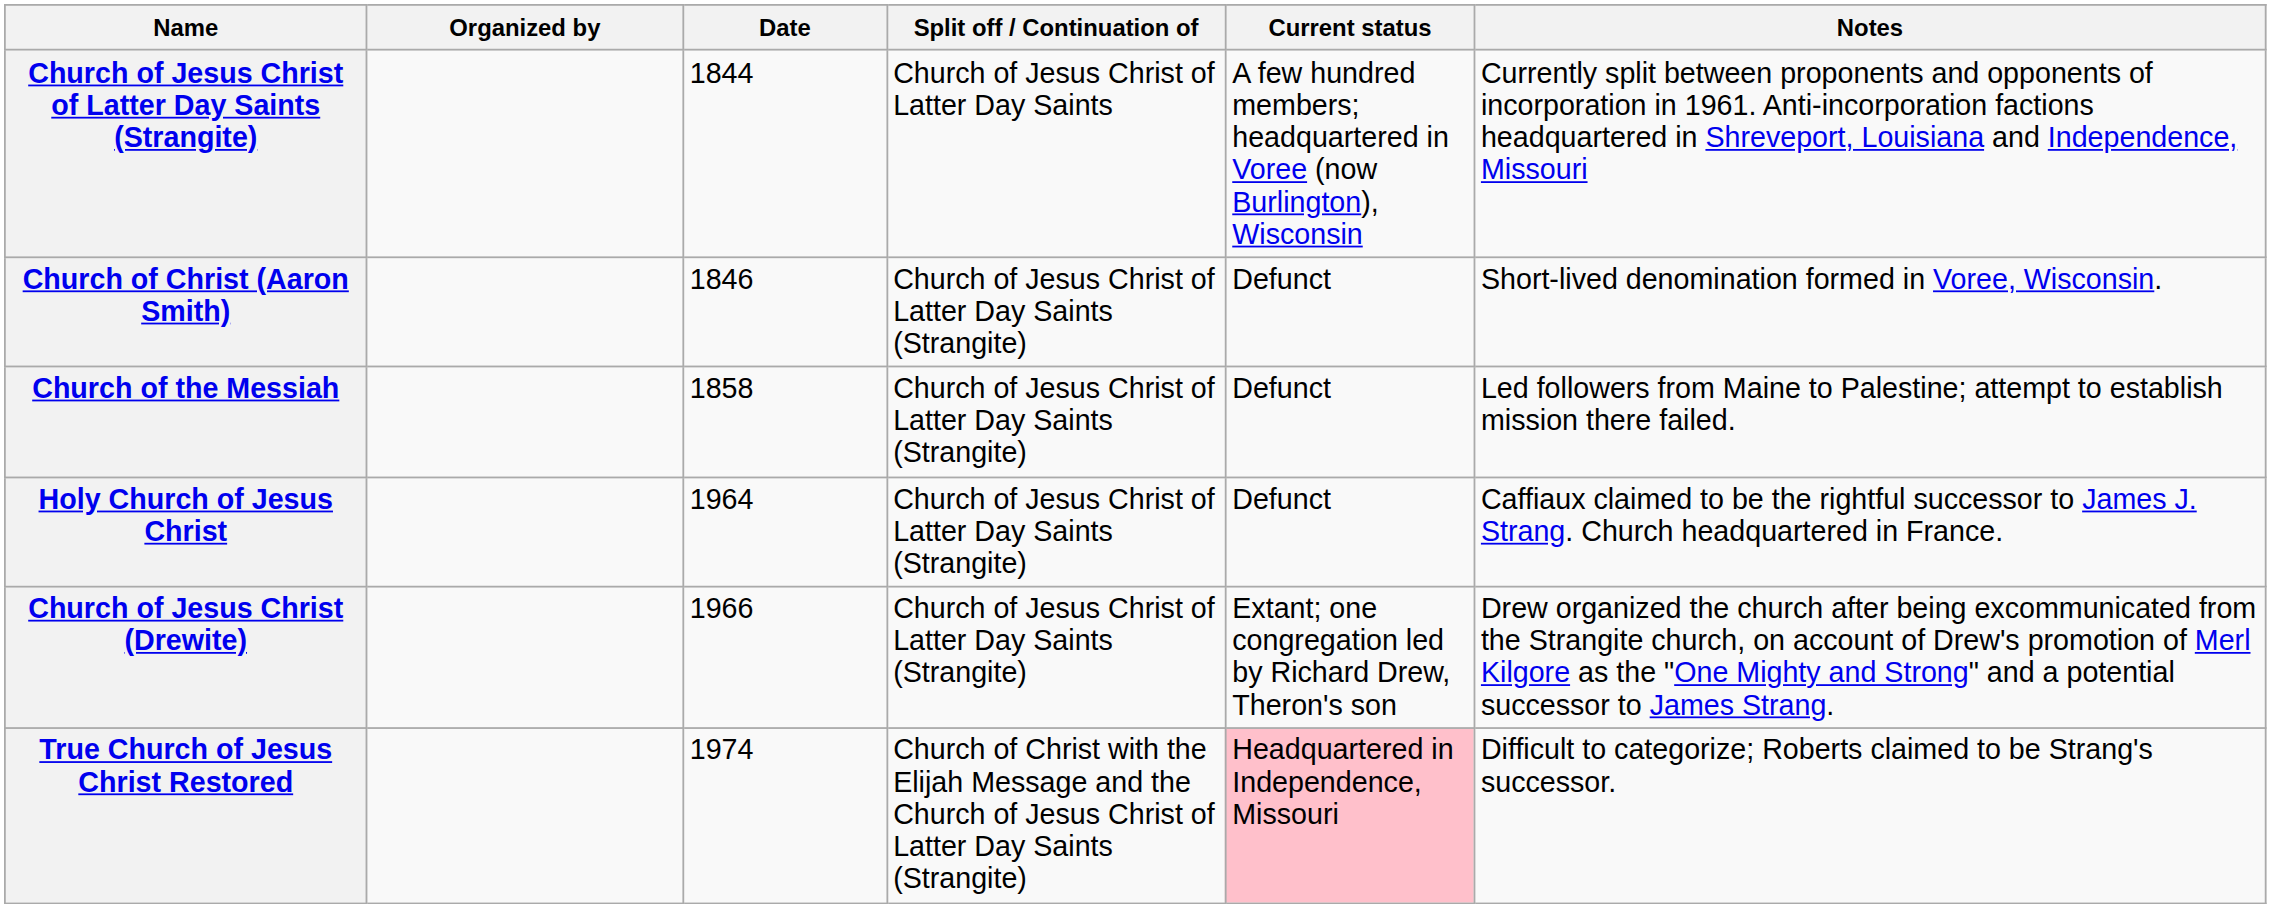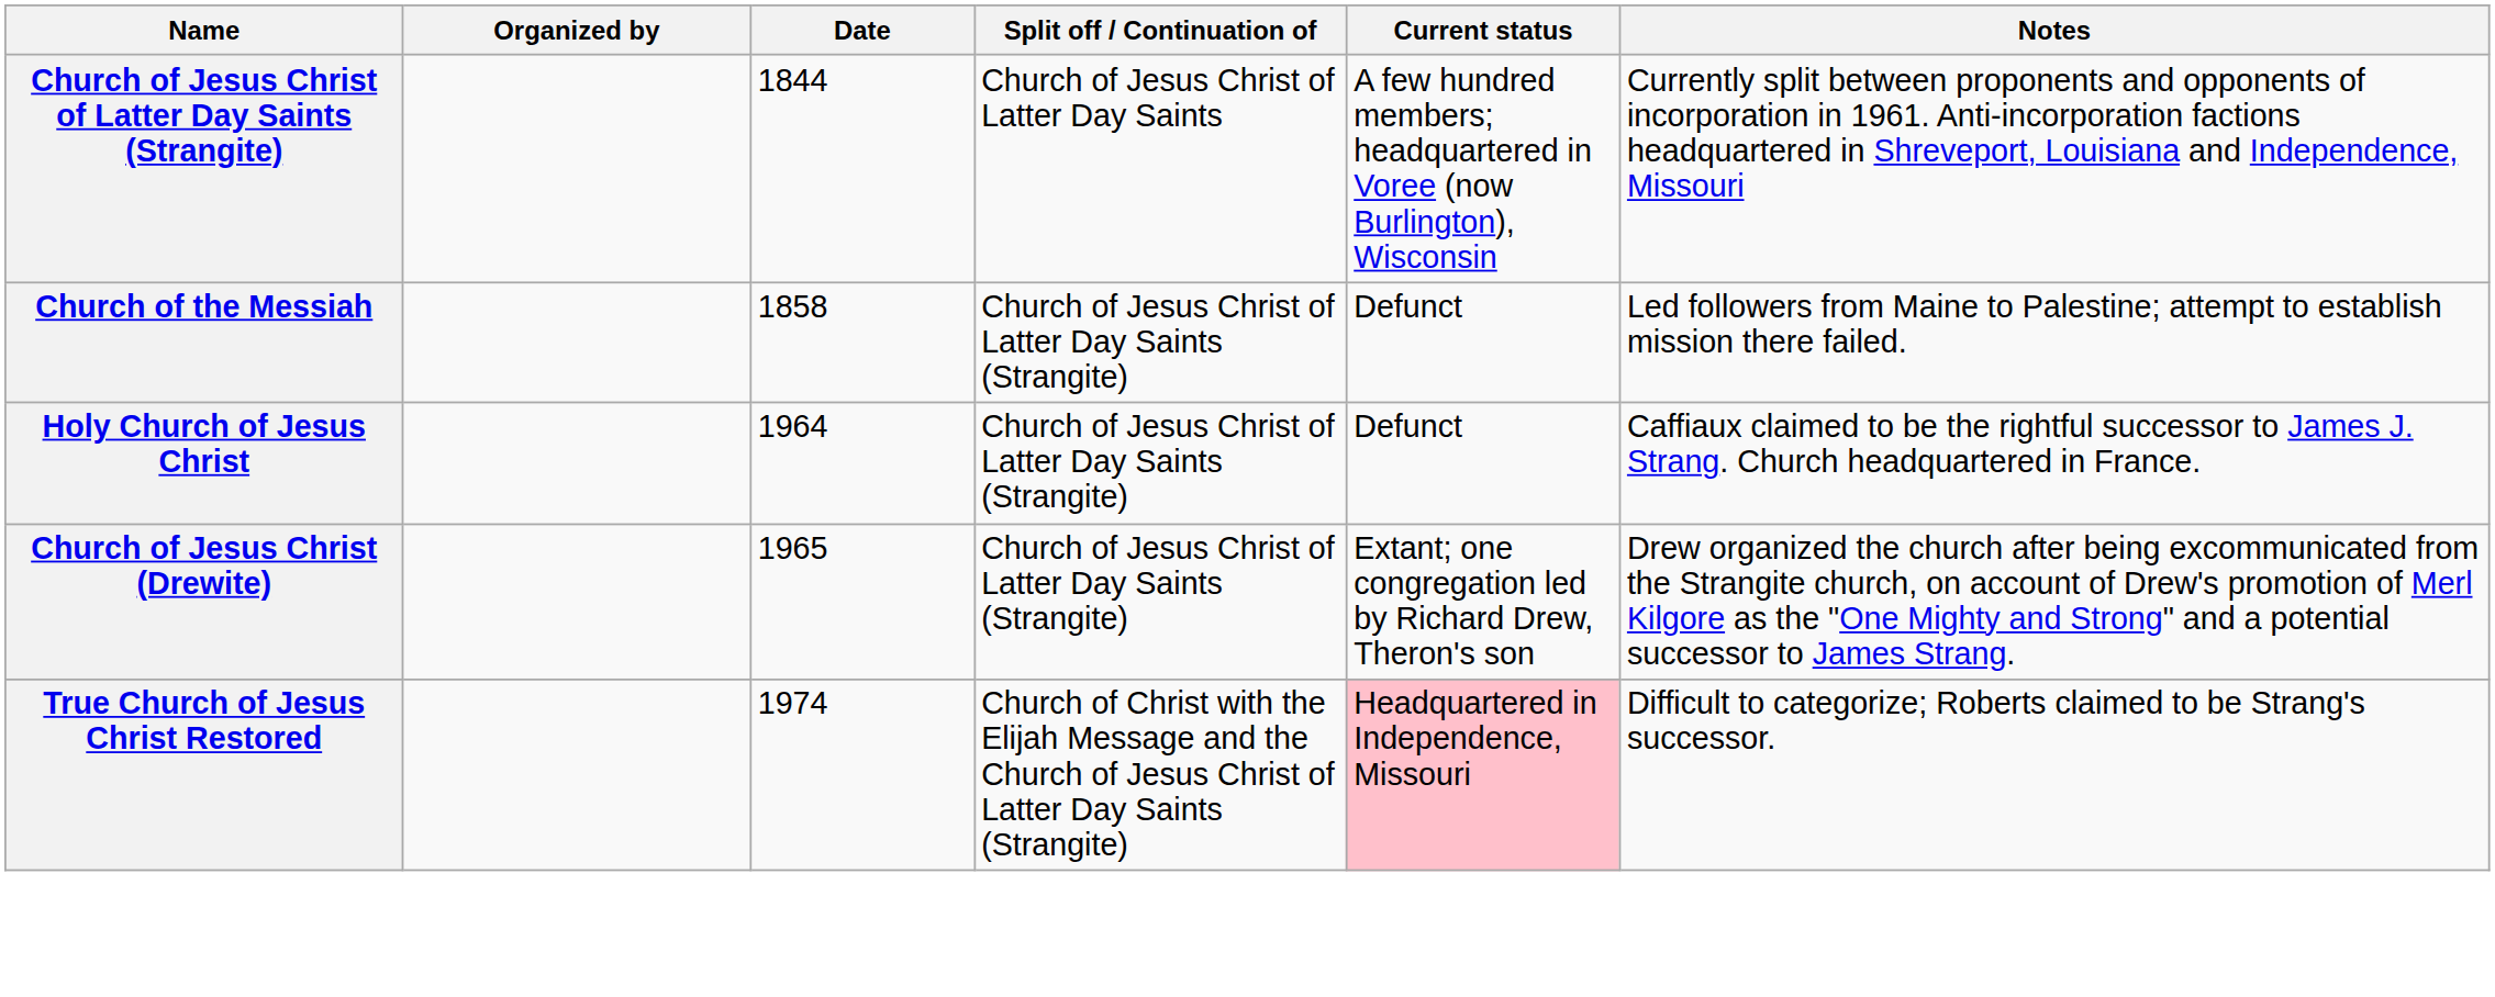- row: Church of Christ (Aaron Smith) | 1846 | Church of Jesus Christ of Latter Day Saints (Strangite) | Defunct | Short-lived denomination formed in Voree, Wisconsin.
Church of Jesus Christ (Drewite) | Date: 1966 -> 1965
